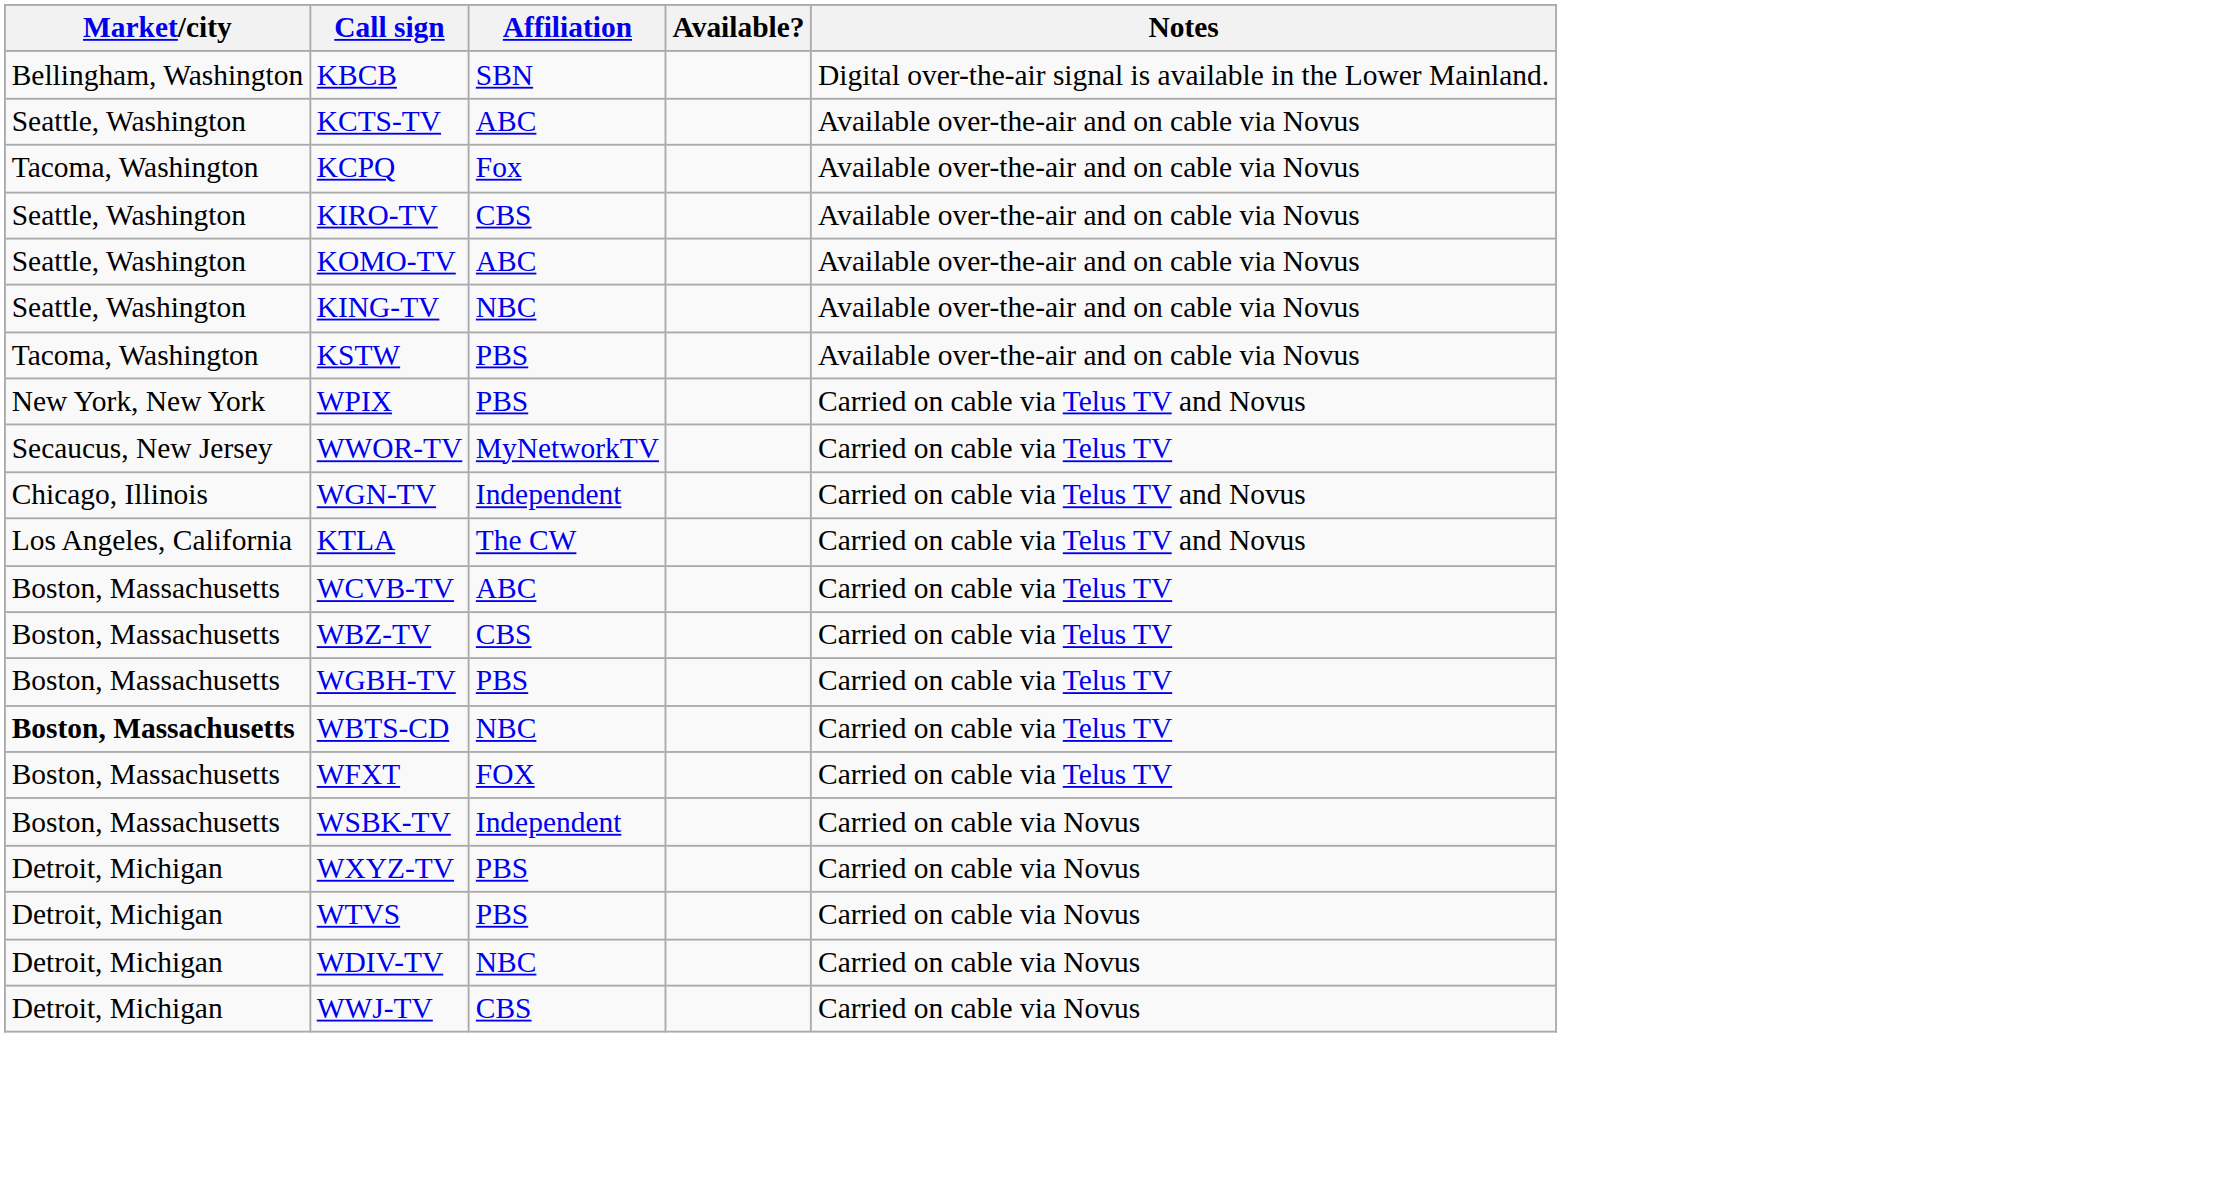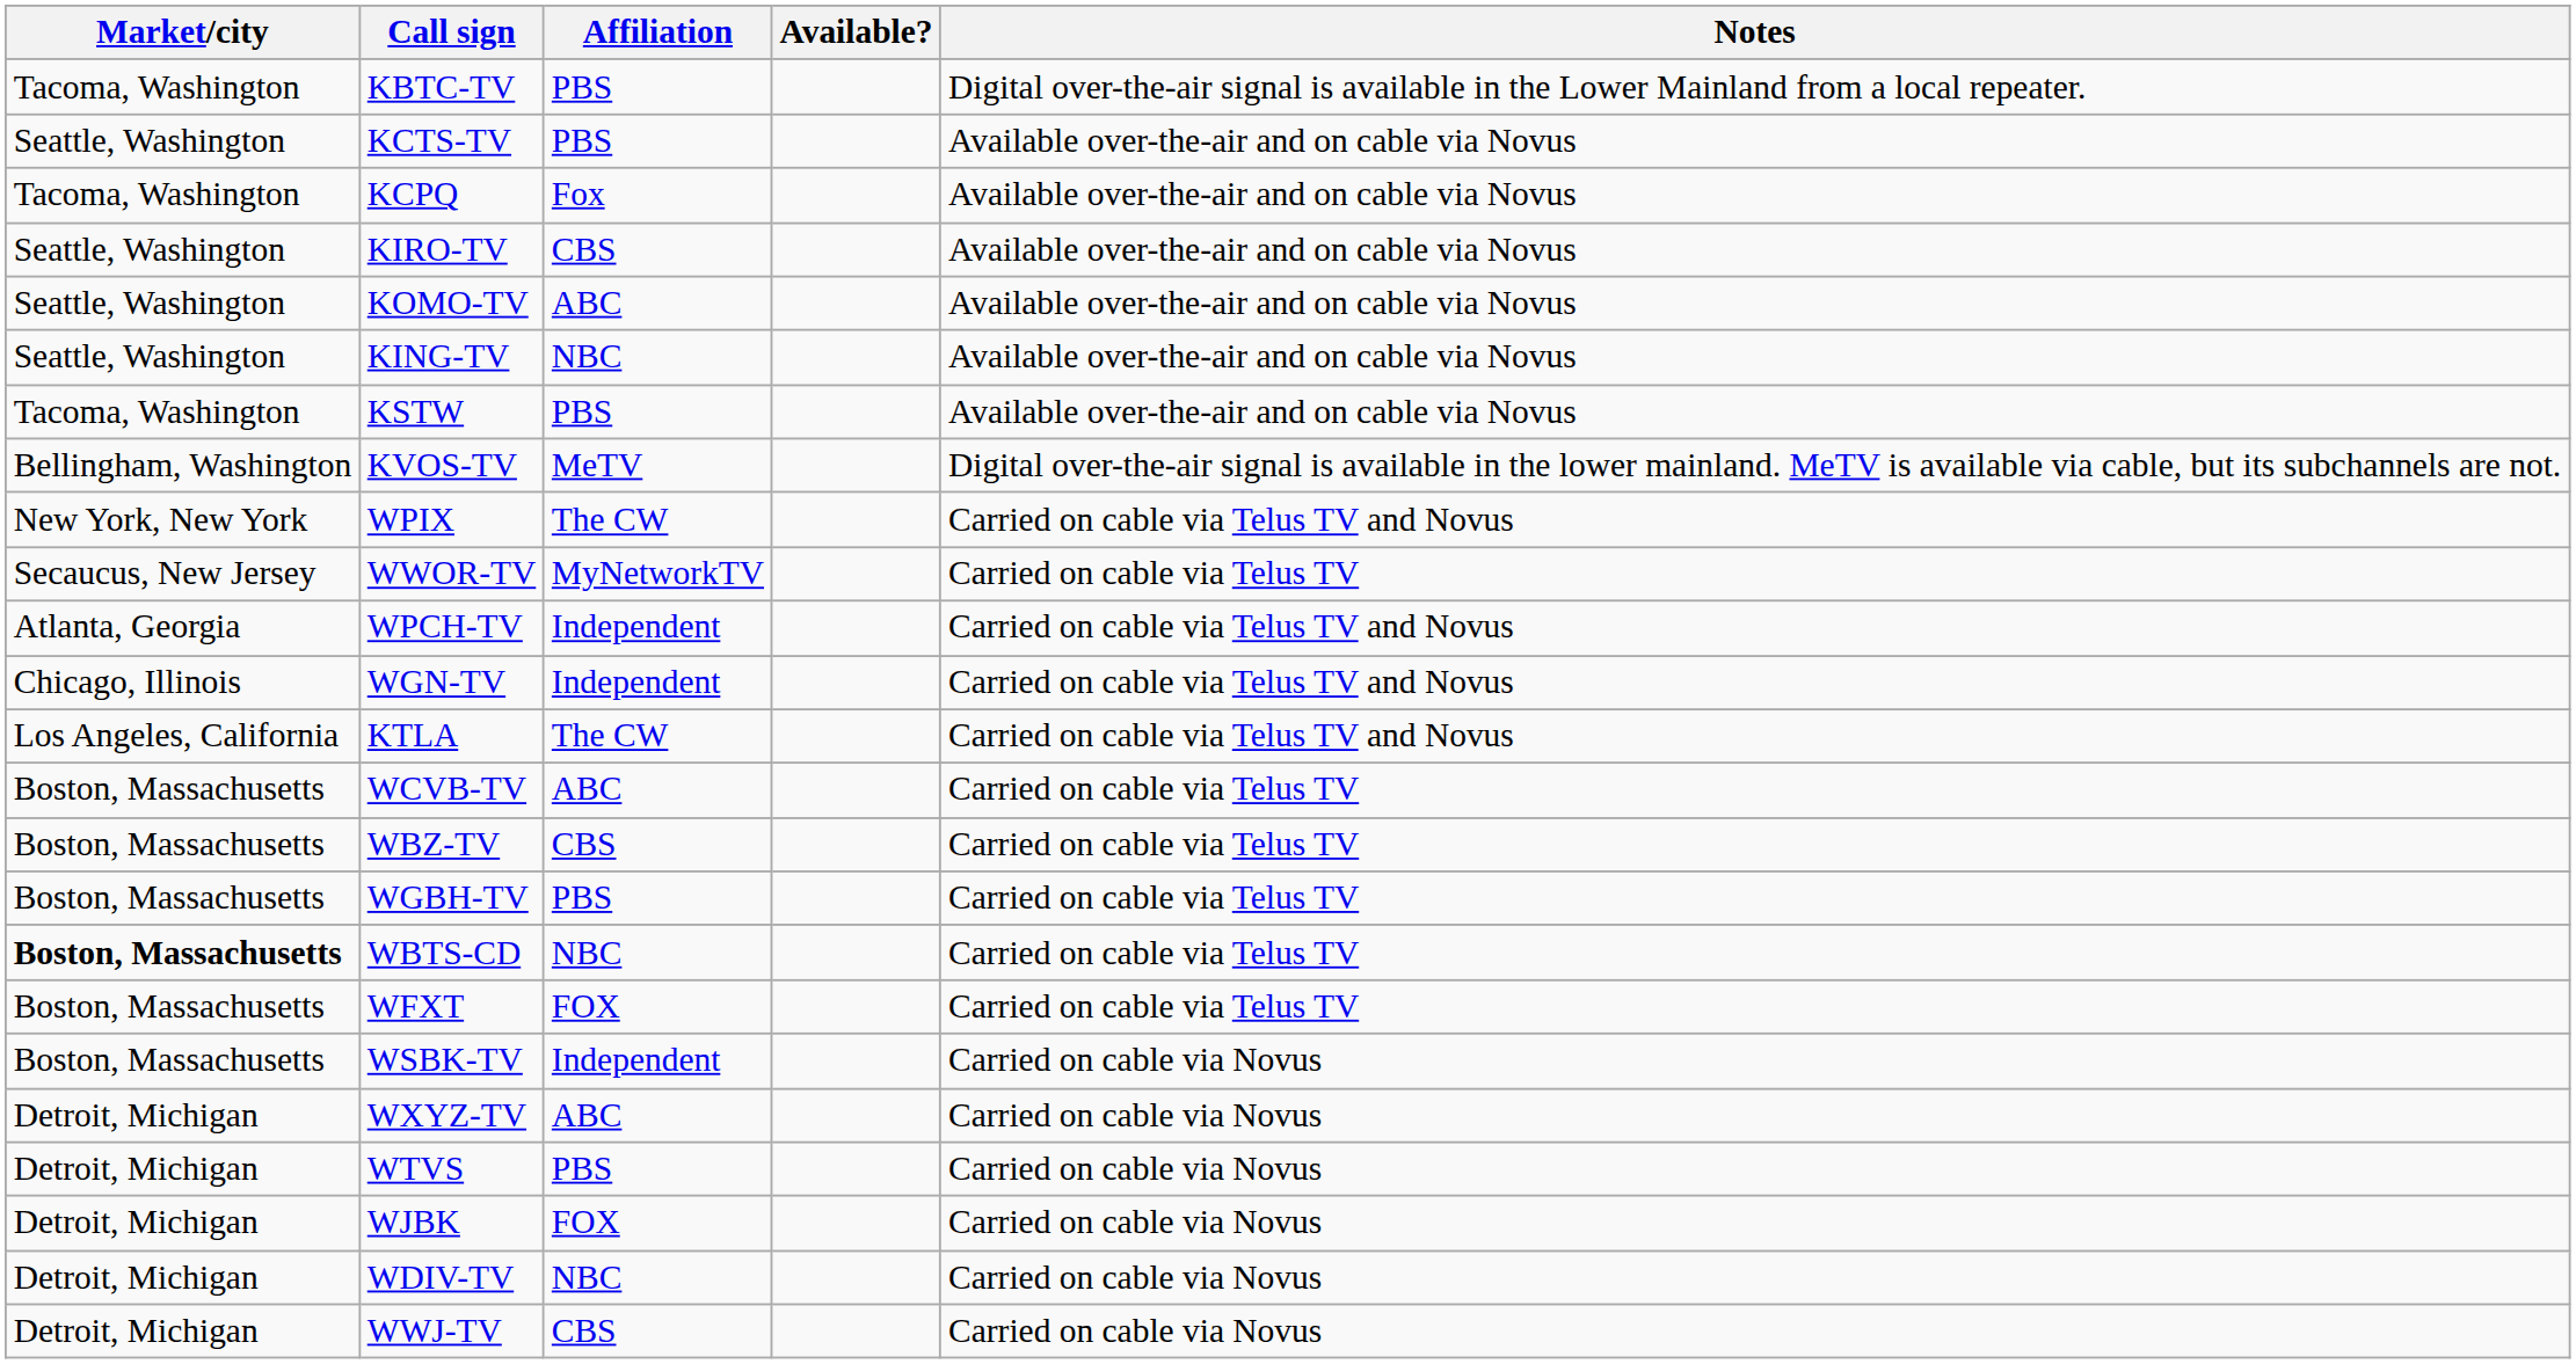- row: Bellingham, Washington | KBCB | SBN | Digital over-the-air signal is available in the Lower Mainland.
+ row: Tacoma, Washington | KBTC-TV | PBS | Digital over-the-air signal is available in the Lower Mainland from a local repeater.
KCTS-TV | Affiliation: ABC -> PBS
+ row: Bellingham, Washington | KVOS-TV | MeTV | Digital over-the-air signal is available in the lower mainland. MeTV is available via cable, but its subchannels are not.
WPIX | Affiliation: PBS -> The CW
+ row: Atlanta, Georgia | WPCH-TV | Independent | Carried on cable via Telus TV and Novus
WXYZ-TV | Affiliation: PBS -> ABC
+ row: Detroit, Michigan | WJBK | FOX | Carried on cable via Novus
